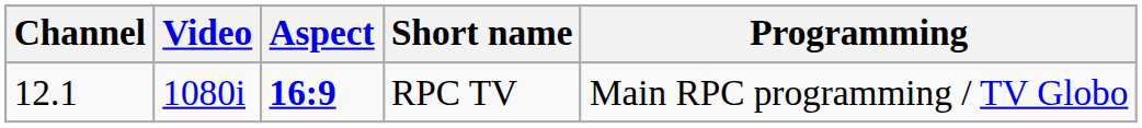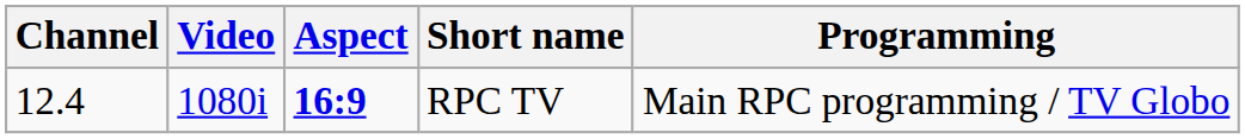RPC TV | Channel: 12.1 -> 12.4
